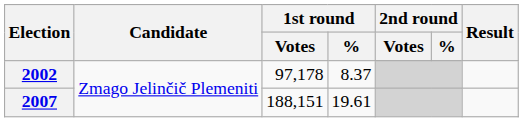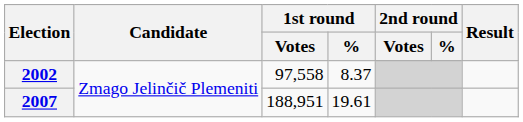2002 | 1st round / Votes: 97,178 -> 97,558
2007 | 1st round / Votes: 188,151 -> 188,951
